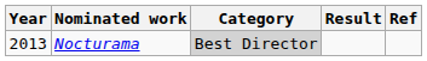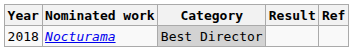Nocturama | Year: 2013 -> 2018
